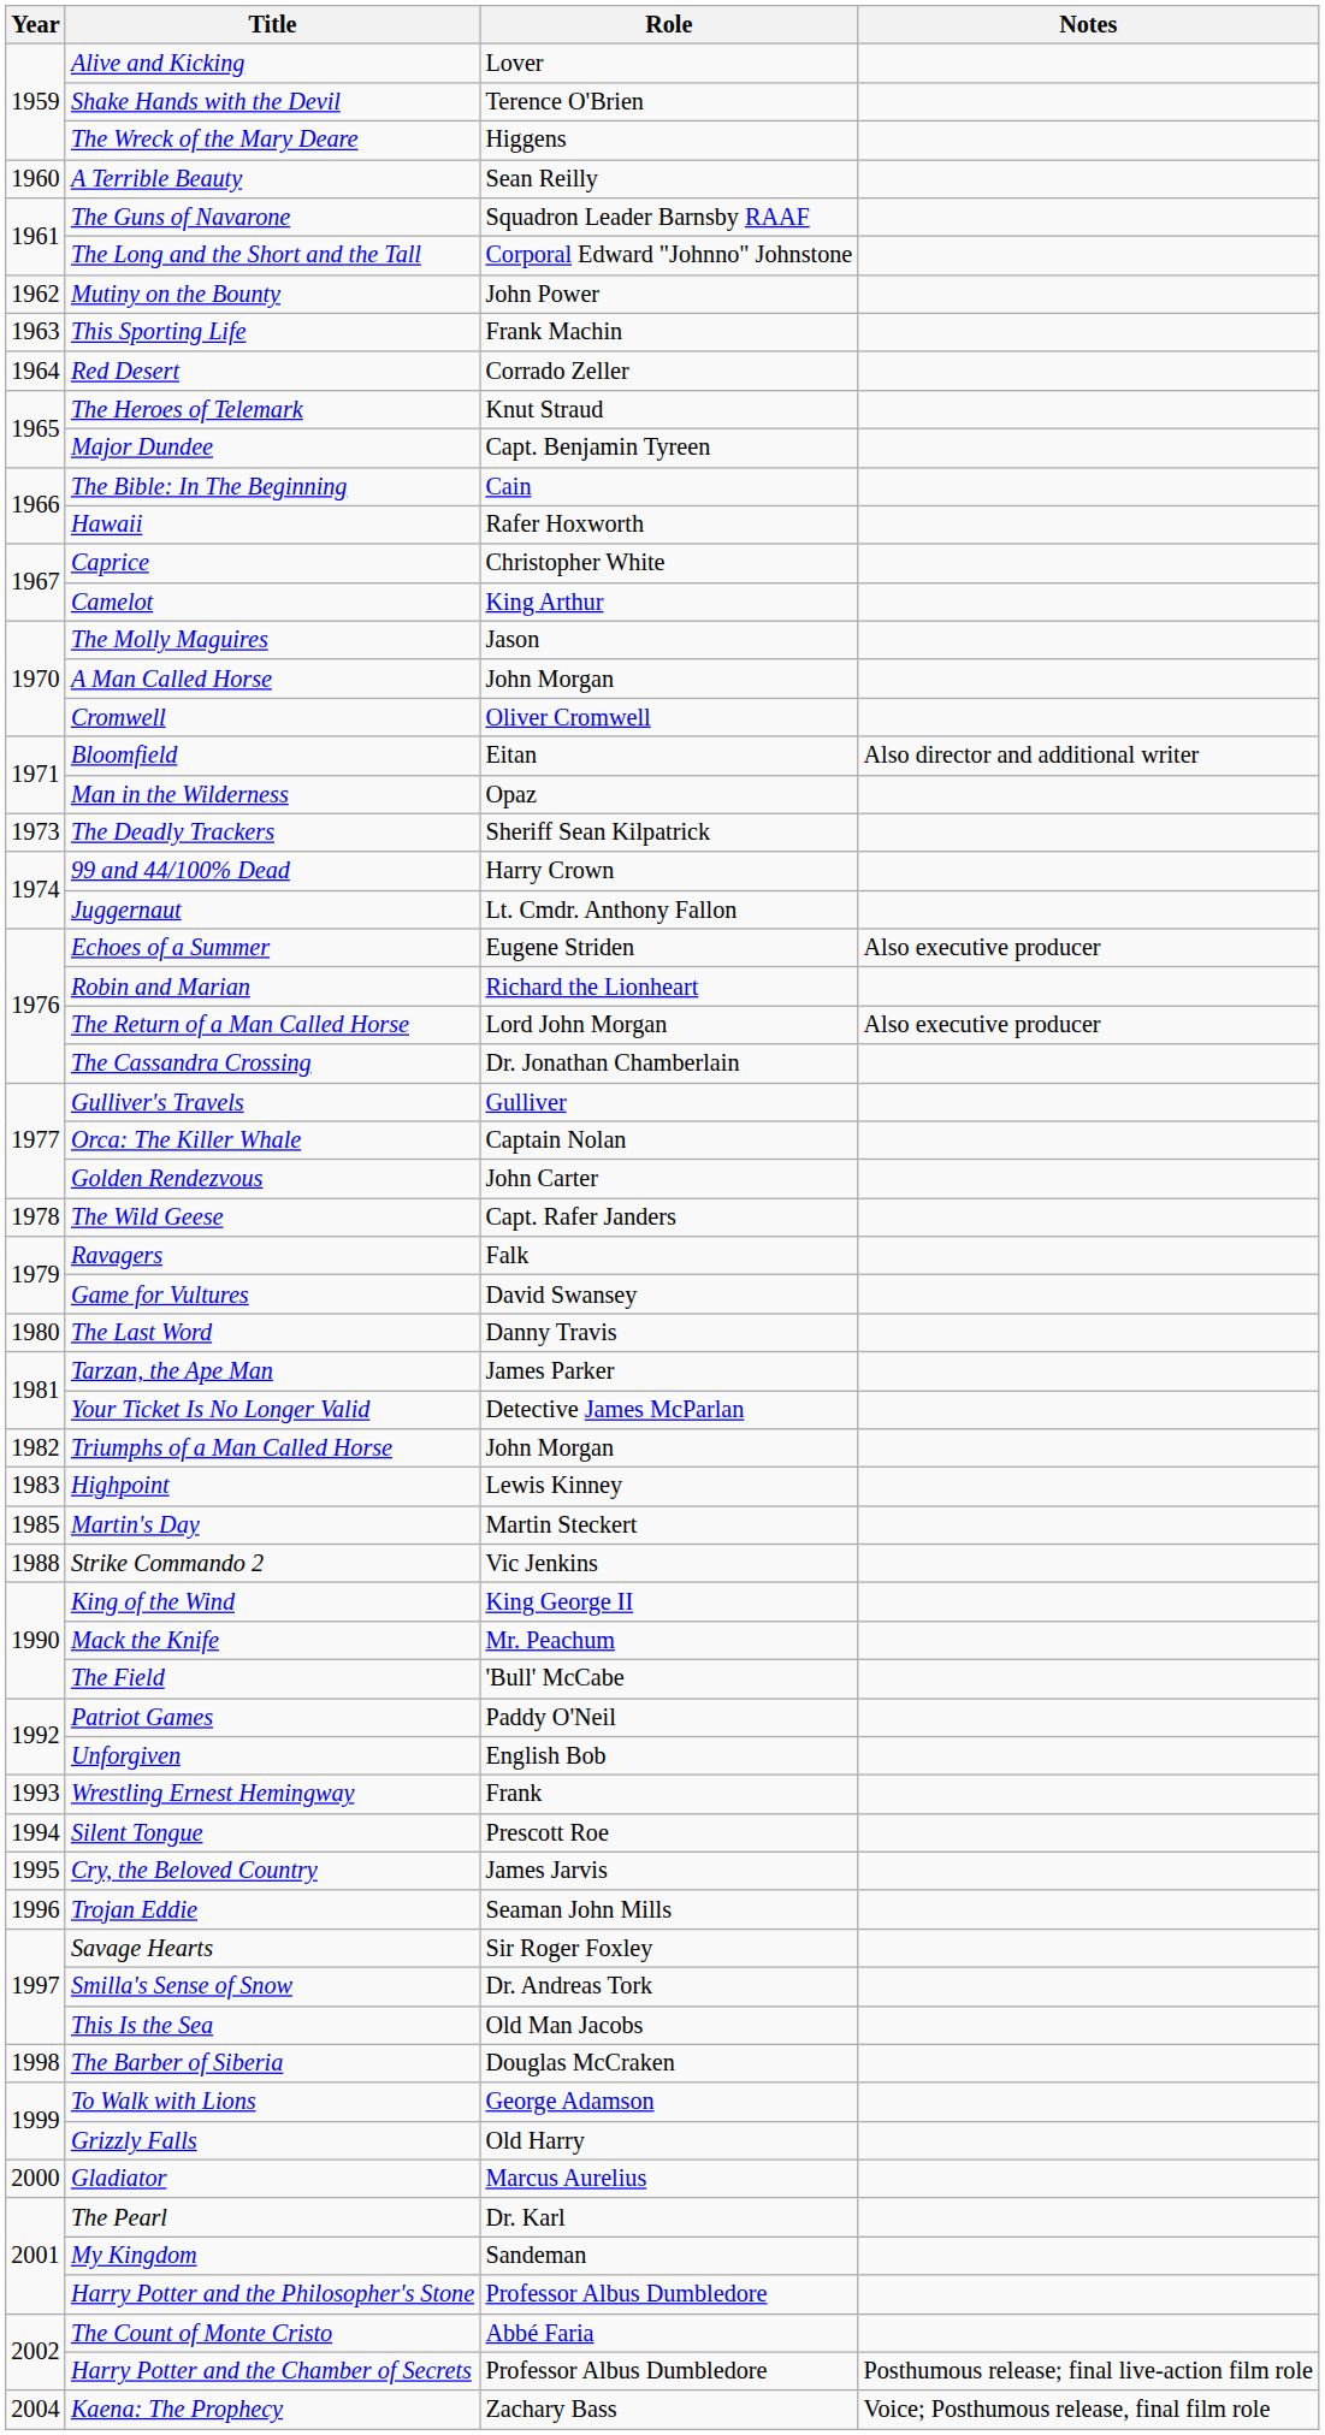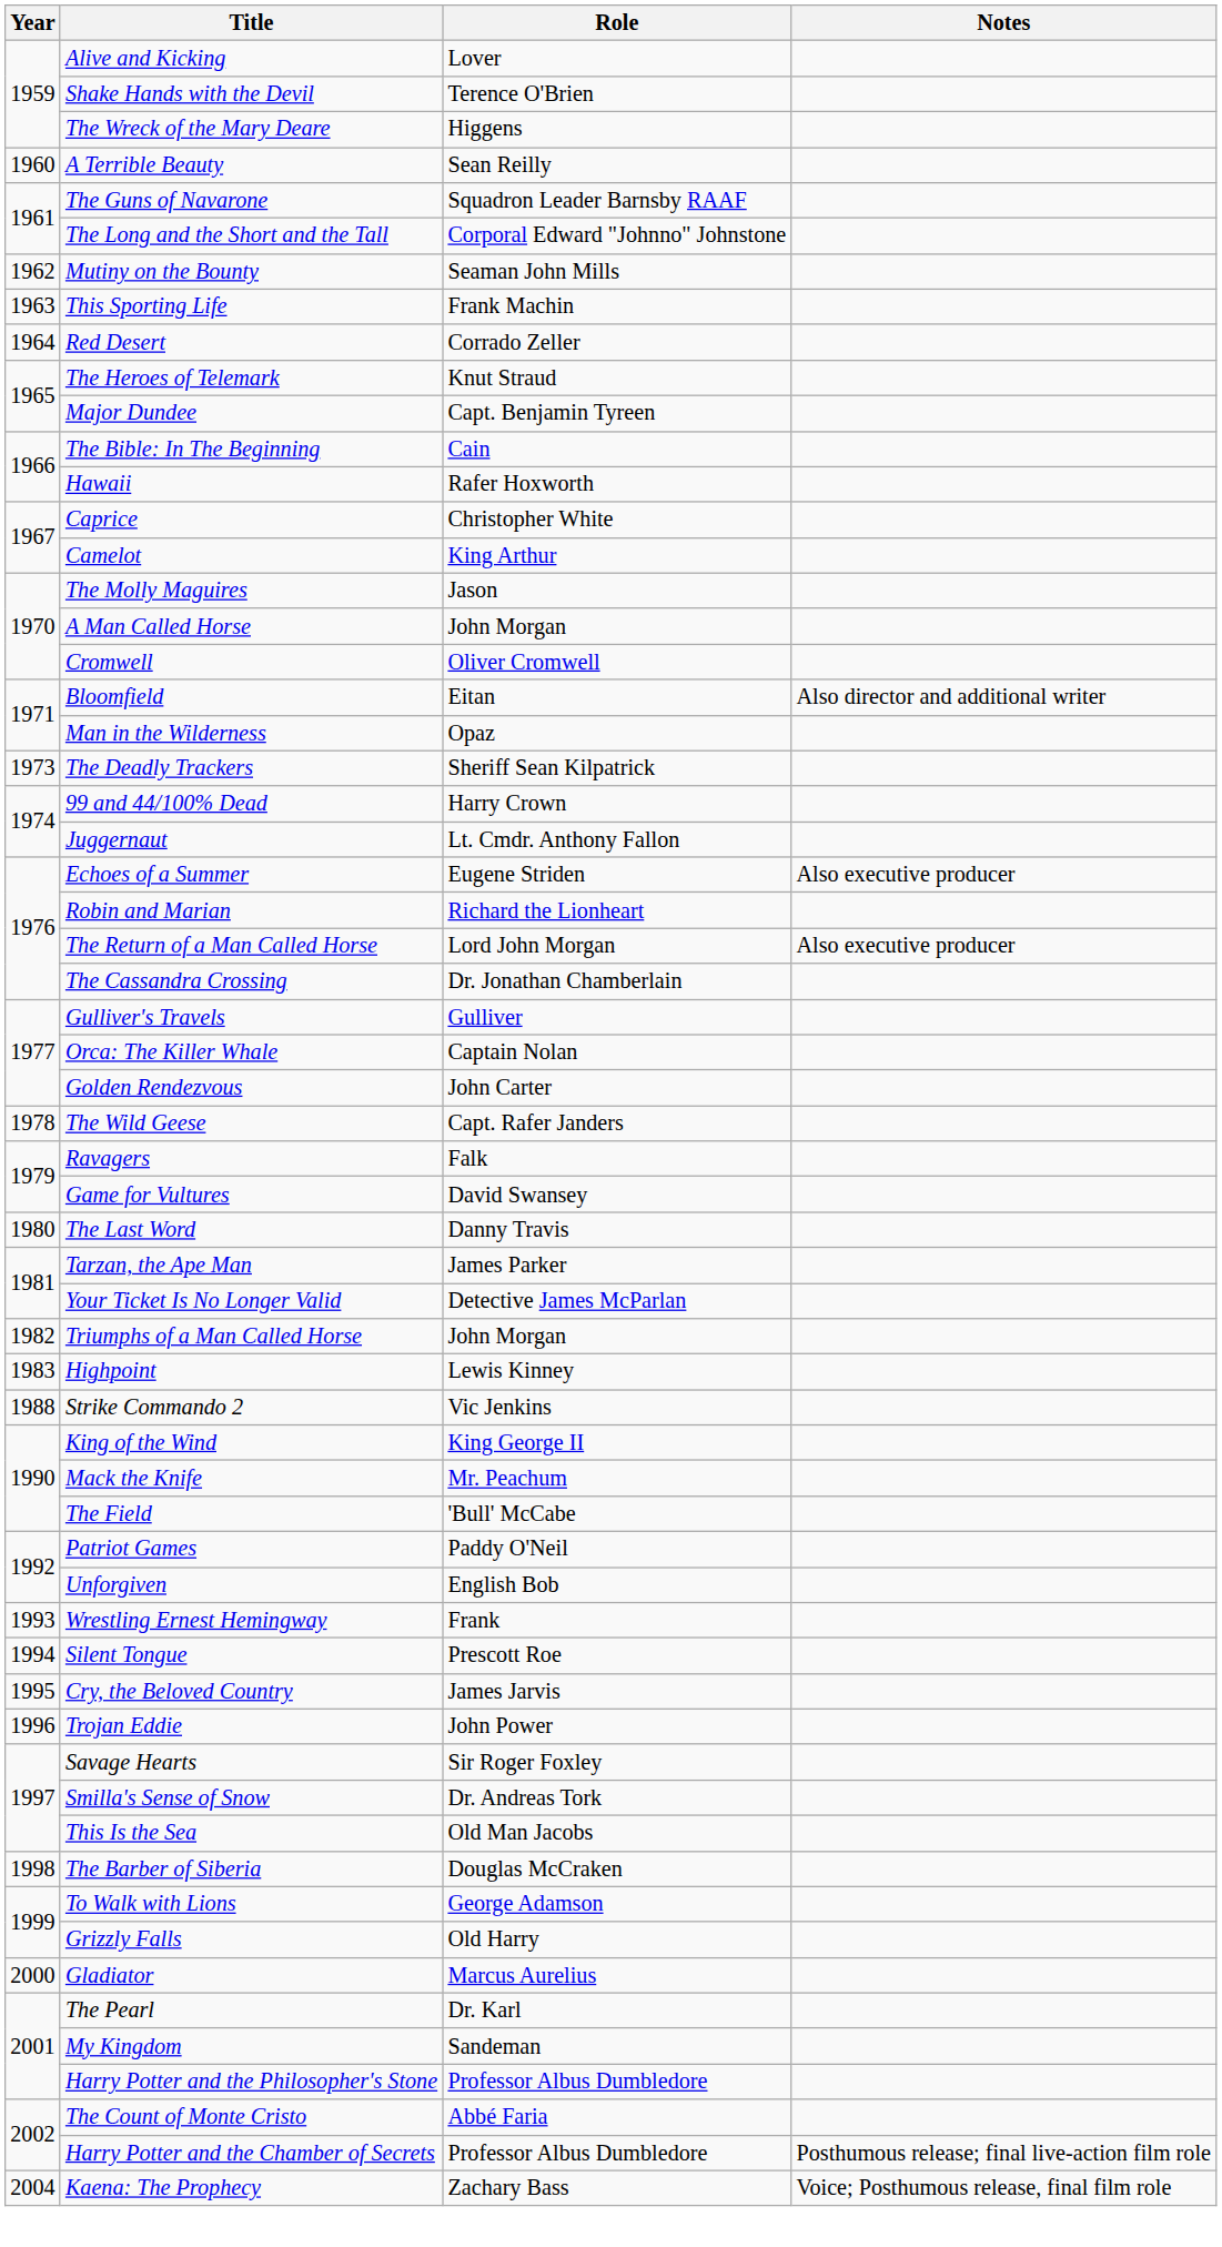Mutiny on the Bounty | Role: John Power -> Seaman John Mills
- row: 1985 | Martin's Day | Martin Steckert
Trojan Eddie | Role: Seaman John Mills -> John Power
